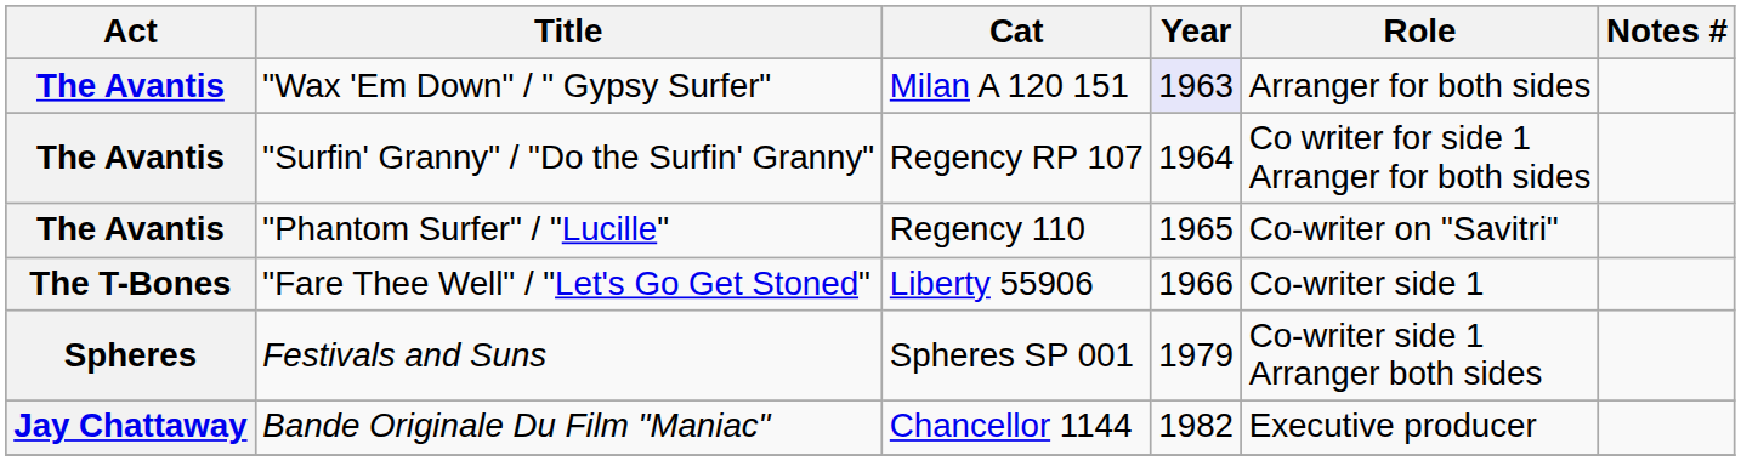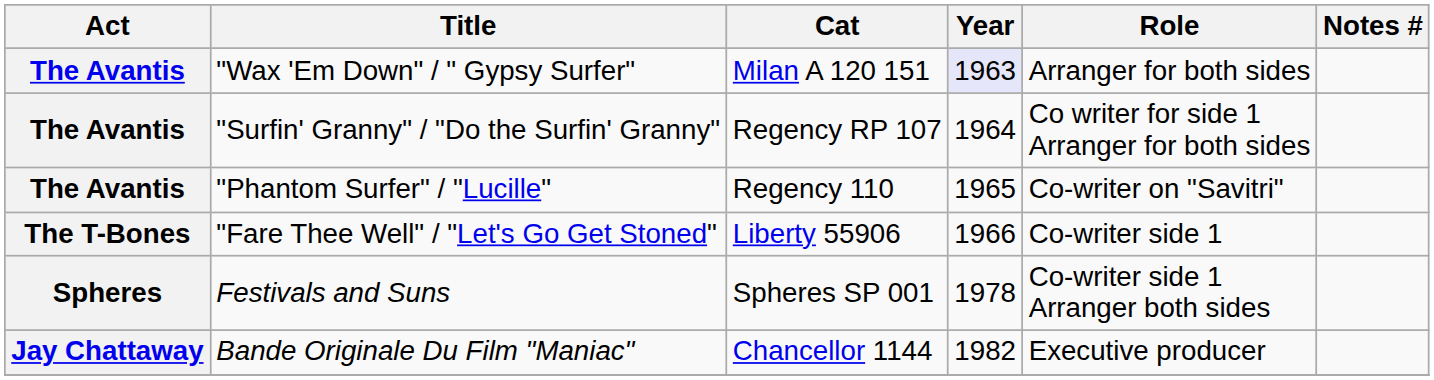Festivals and Suns | Year: 1979 -> 1978
